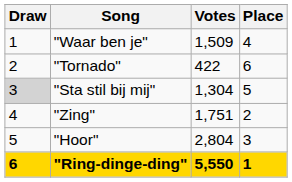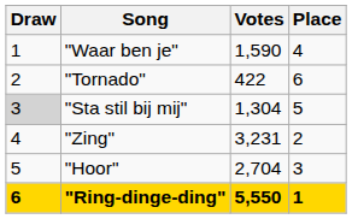"Waar ben je" | Votes: 1,509 -> 1,590
"Zing" | Votes: 1,751 -> 3,231
"Hoor" | Votes: 2,804 -> 2,704
